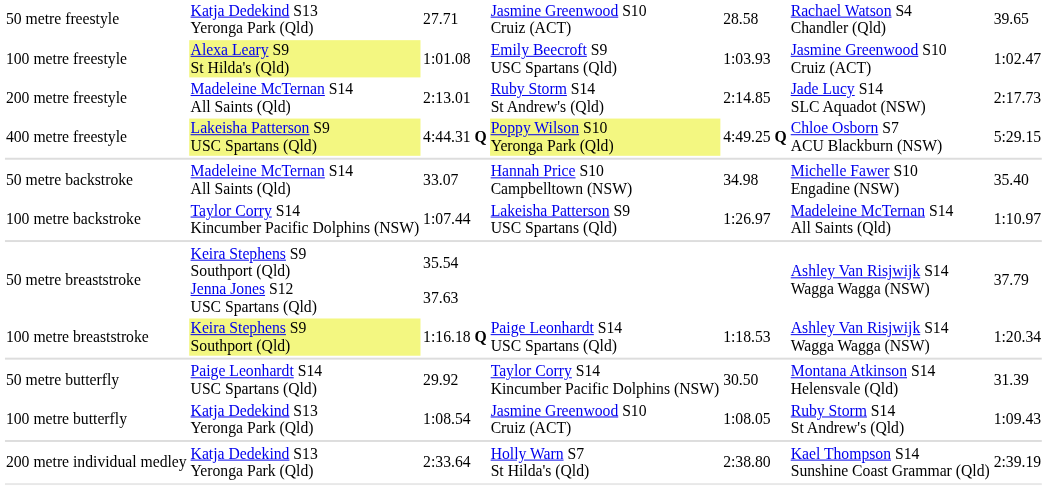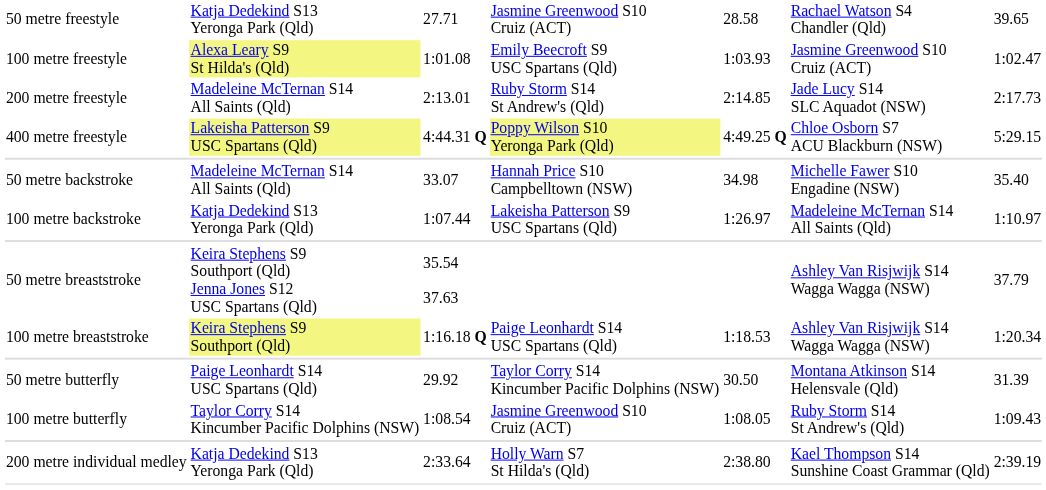100 metre backstroke | column 2: Taylor Corry S14 Kincumber Pacific Dolphins (NSW) -> Katja Dedekind S13 Yeronga Park (Qld)
100 metre butterfly | column 2: Katja Dedekind S13 Yeronga Park (Qld) -> Taylor Corry S14 Kincumber Pacific Dolphins (NSW)
